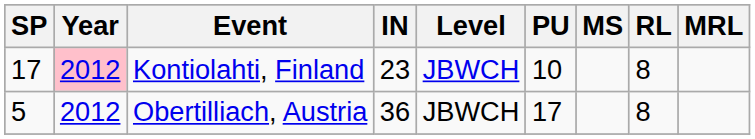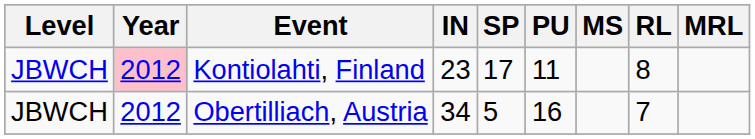columns swapped: Level <-> SP
Kontiolahti, Finland | PU: 10 -> 11
Obertilliach, Austria | IN: 36 -> 34
Obertilliach, Austria | PU: 17 -> 16
Obertilliach, Austria | RL: 8 -> 7
